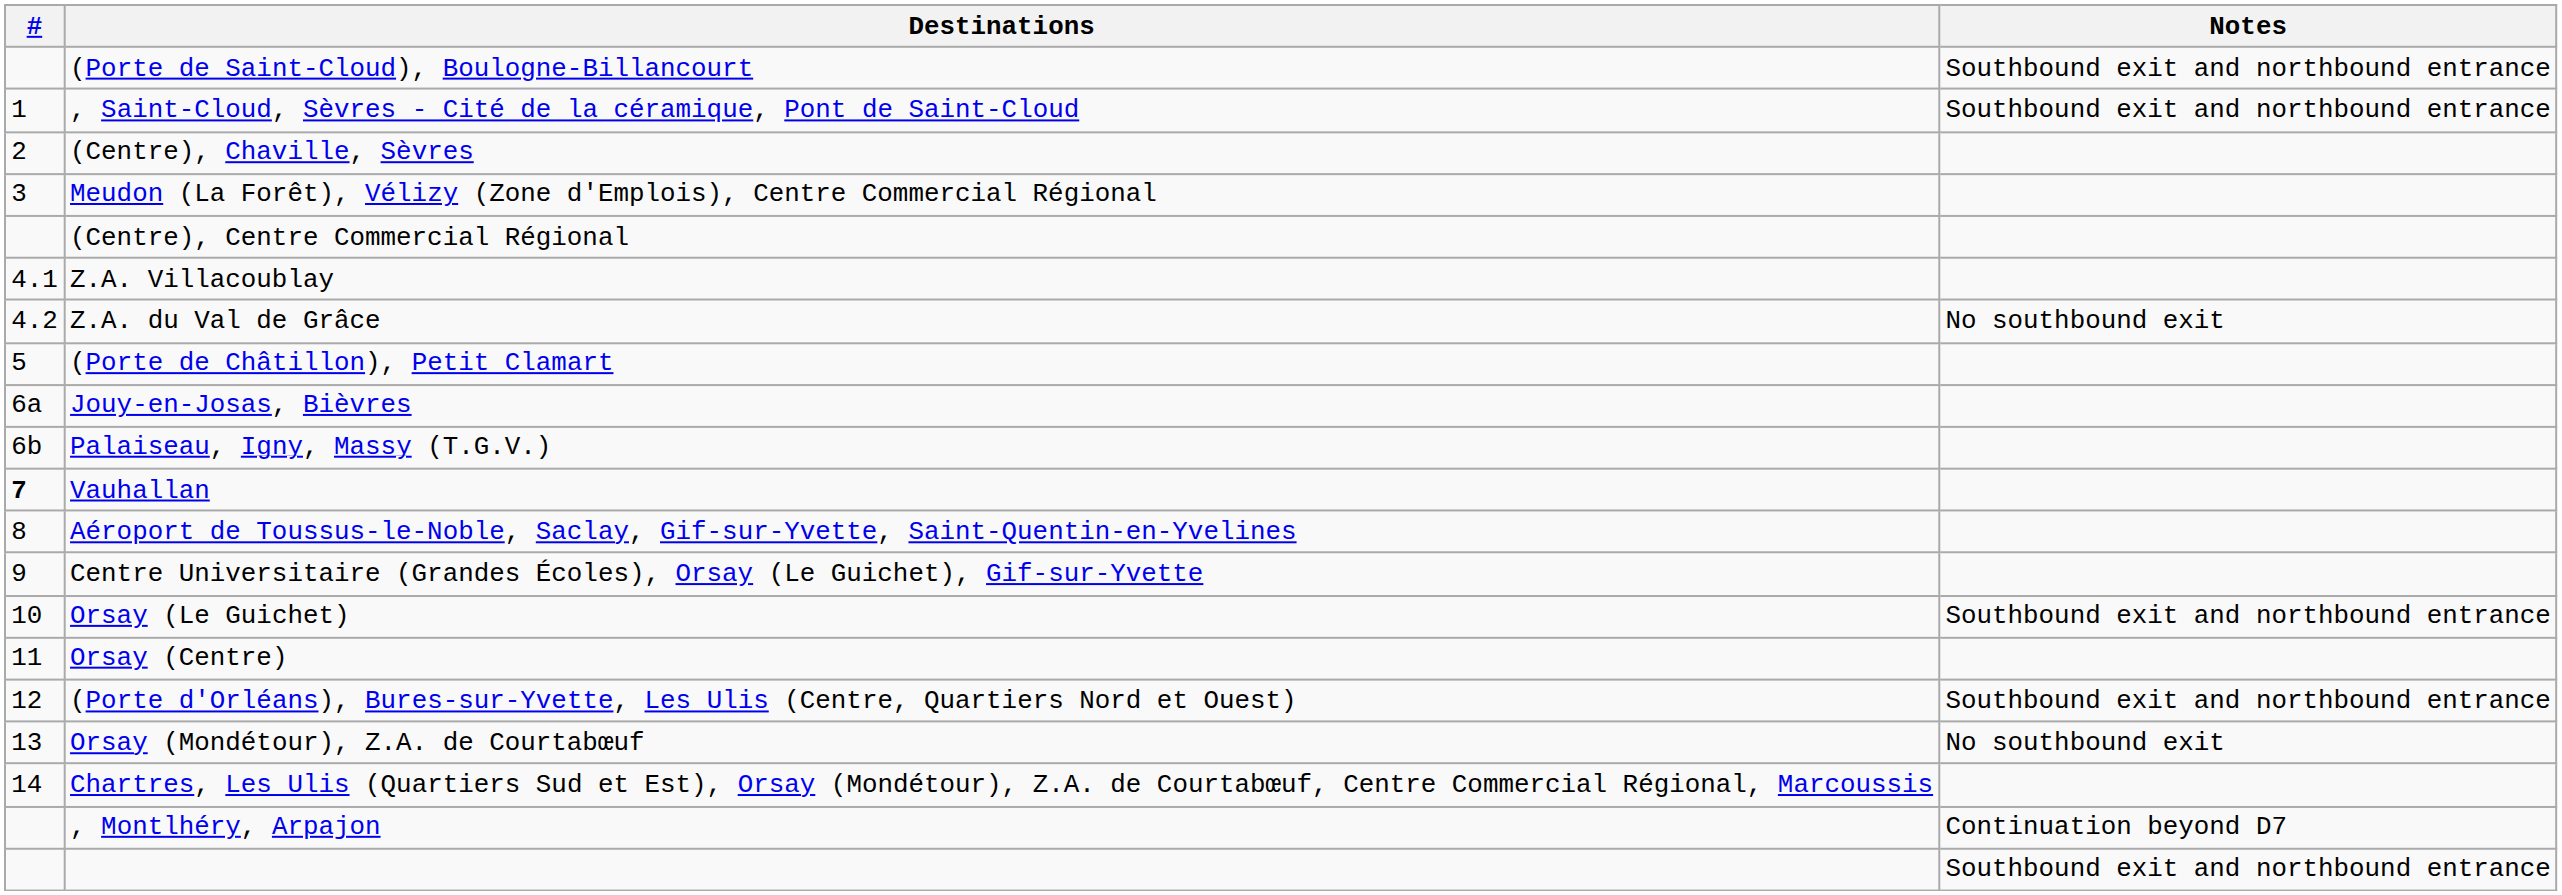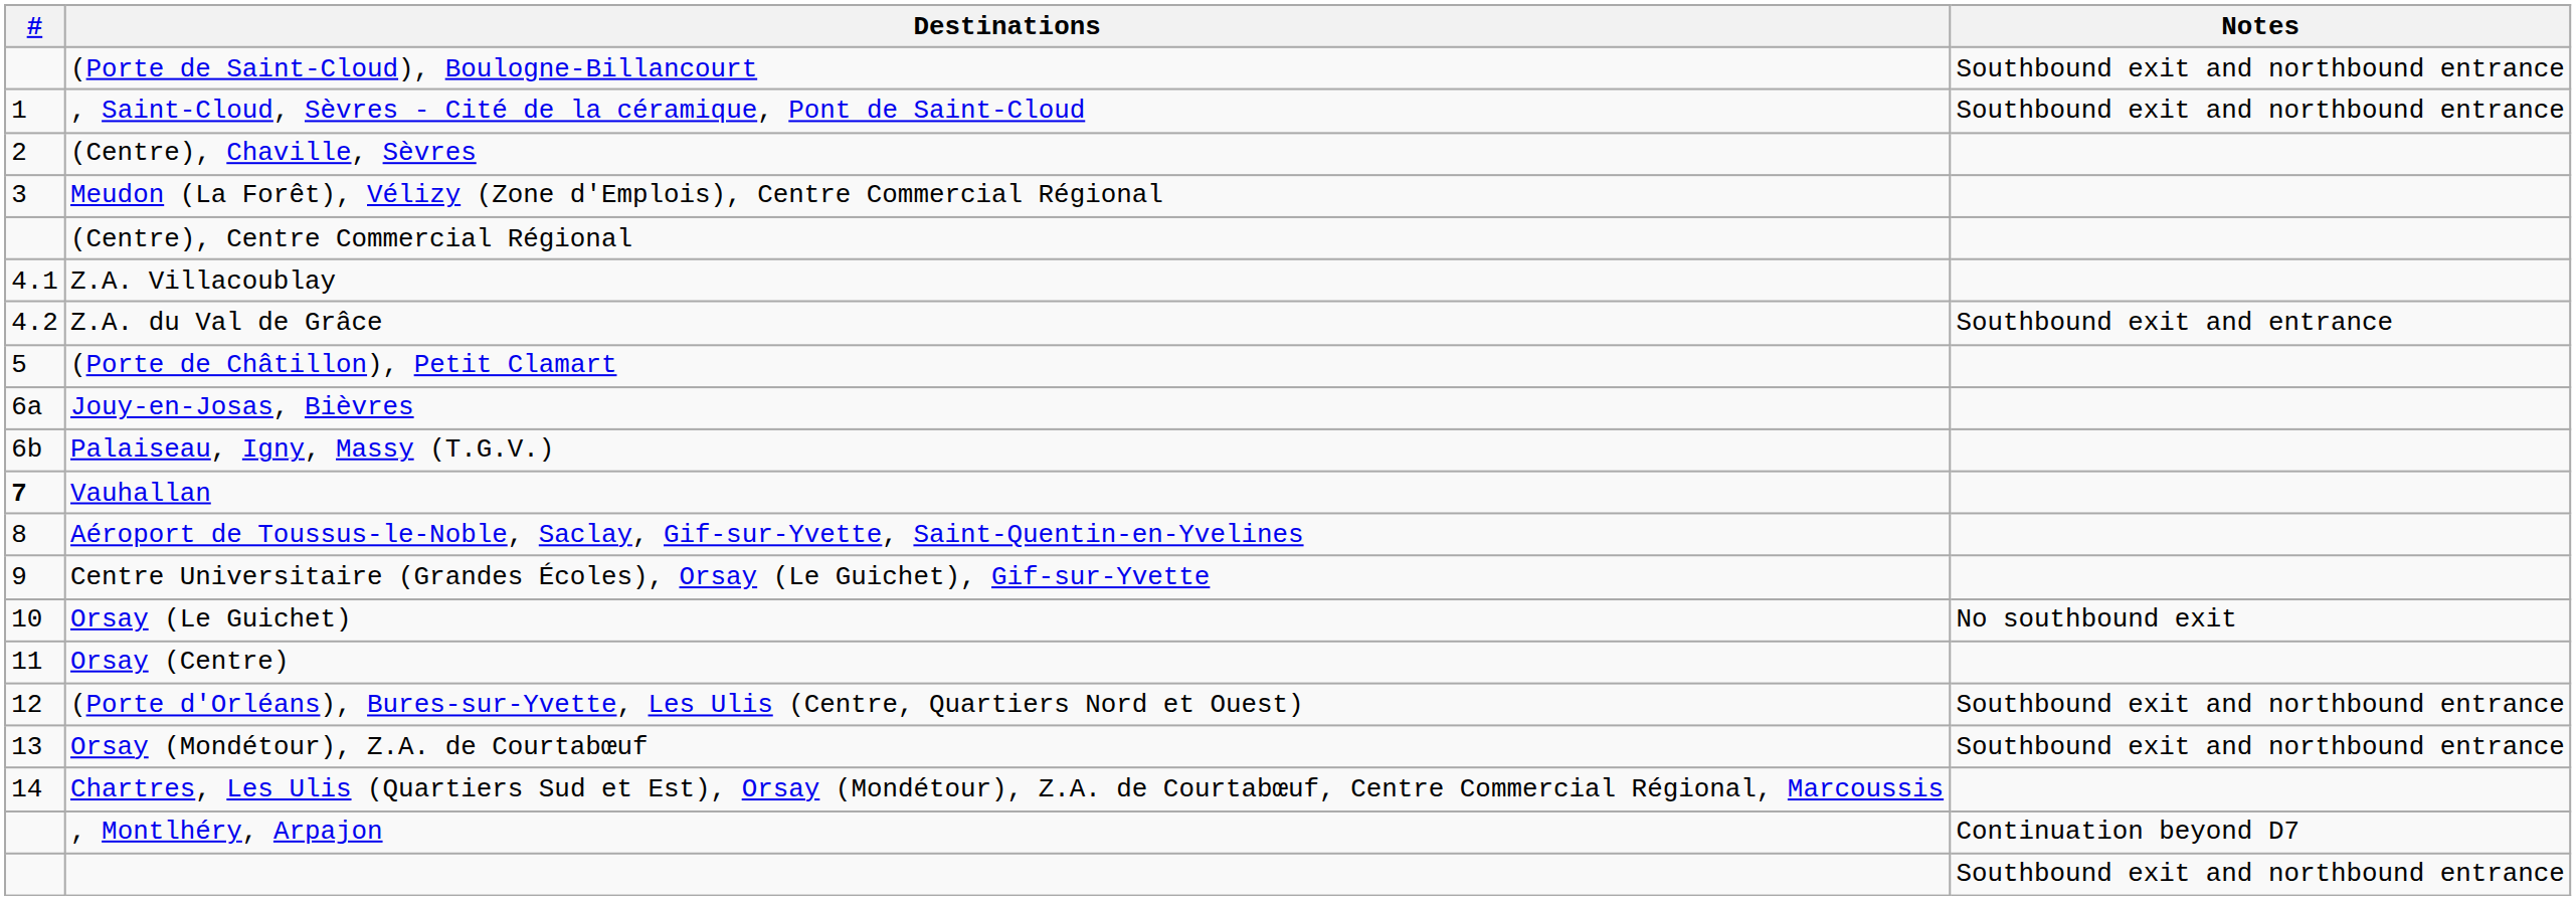Z.A. du Val de Grâce | Notes: No southbound exit -> Southbound exit and entrance
Orsay (Le Guichet) | Notes: Southbound exit and northbound entrance -> No southbound exit
Orsay (Mondétour), Z.A. de Courtabœuf | Notes: No southbound exit -> Southbound exit and northbound entrance
